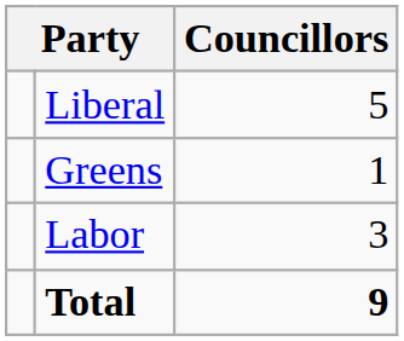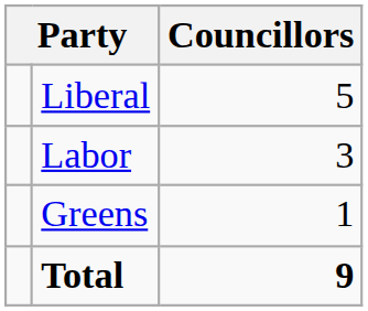rows swapped: Labor <-> Greens
